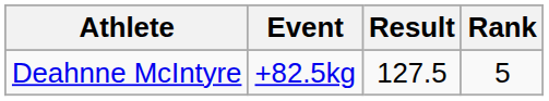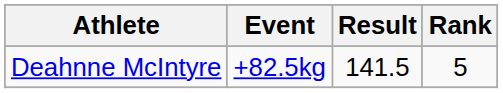Deahnne McIntyre | Result: 127.5 -> 141.5
